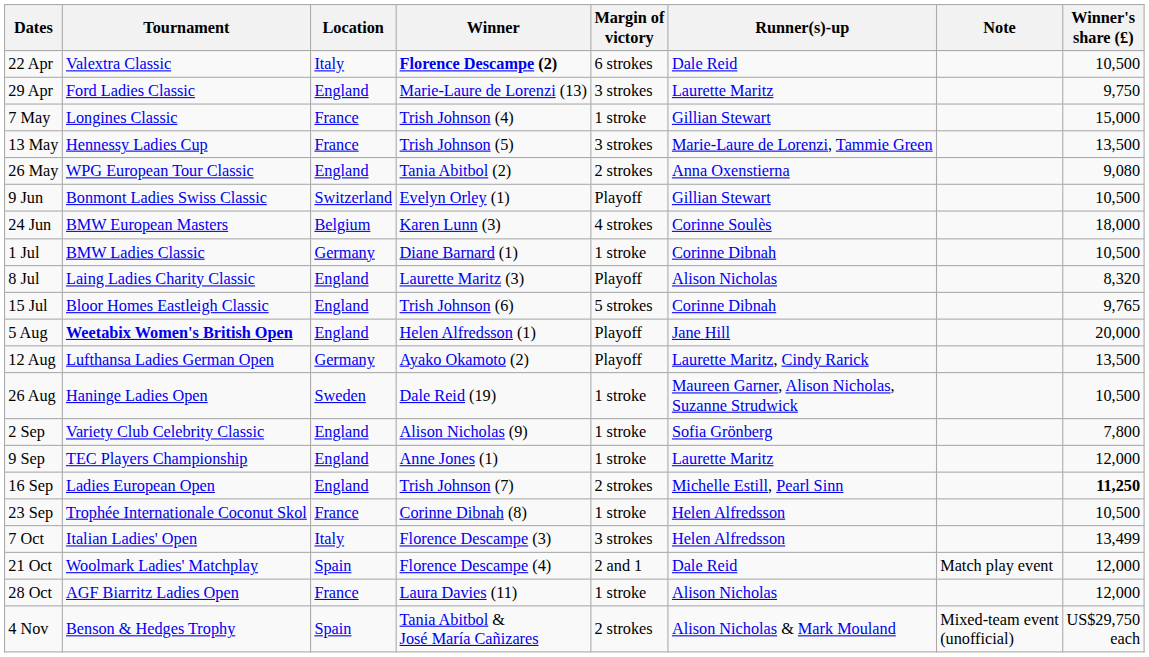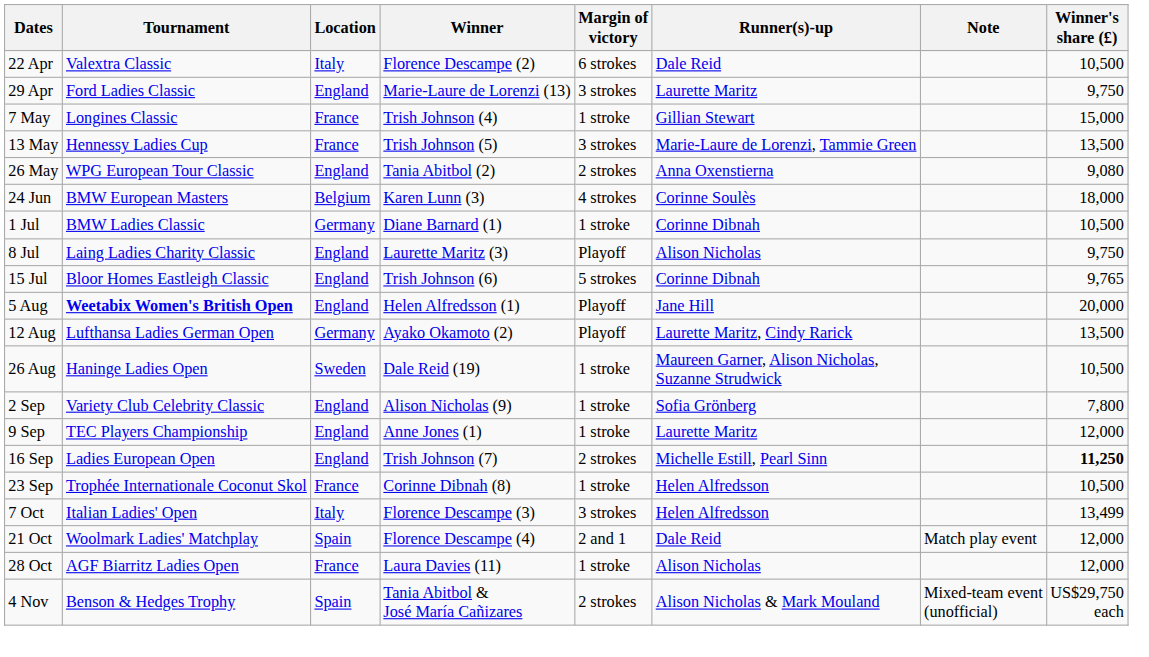22 Apr | Winner: bold -> normal
- row: 9 Jun | Bonmont Ladies Swiss Classic | Switzerland | Evelyn Orley (1) | Playoff | Gillian Stewart | 10,500
8 Jul | Winner's share (£): 8,320 -> 9,750
